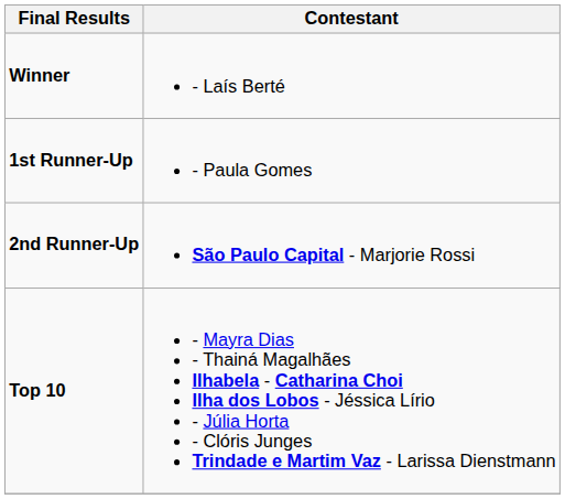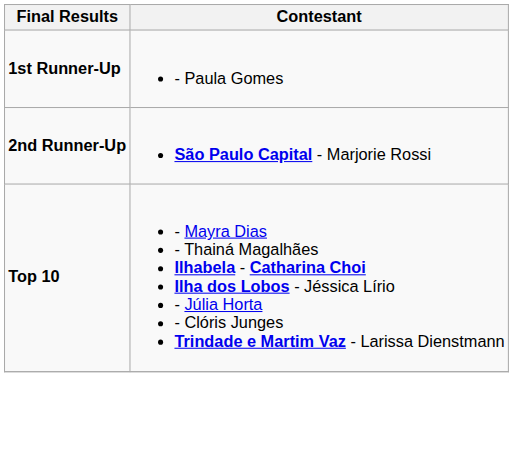- row: Winner | - Laís Berté
